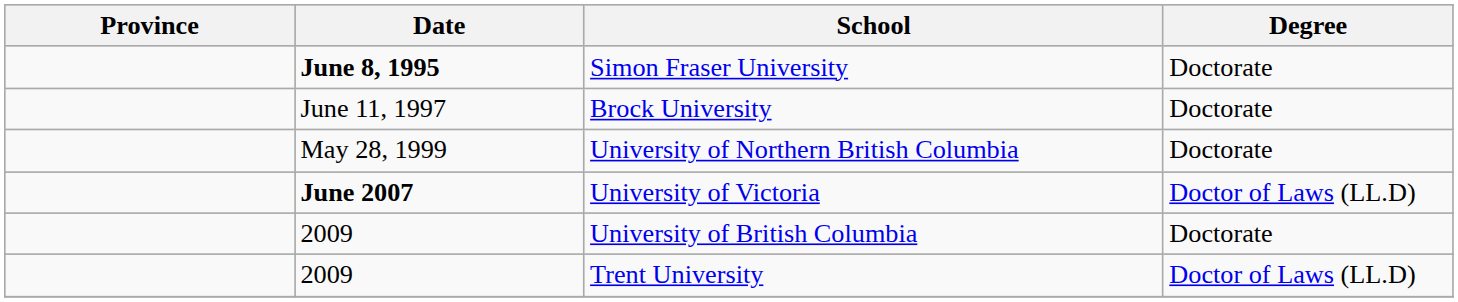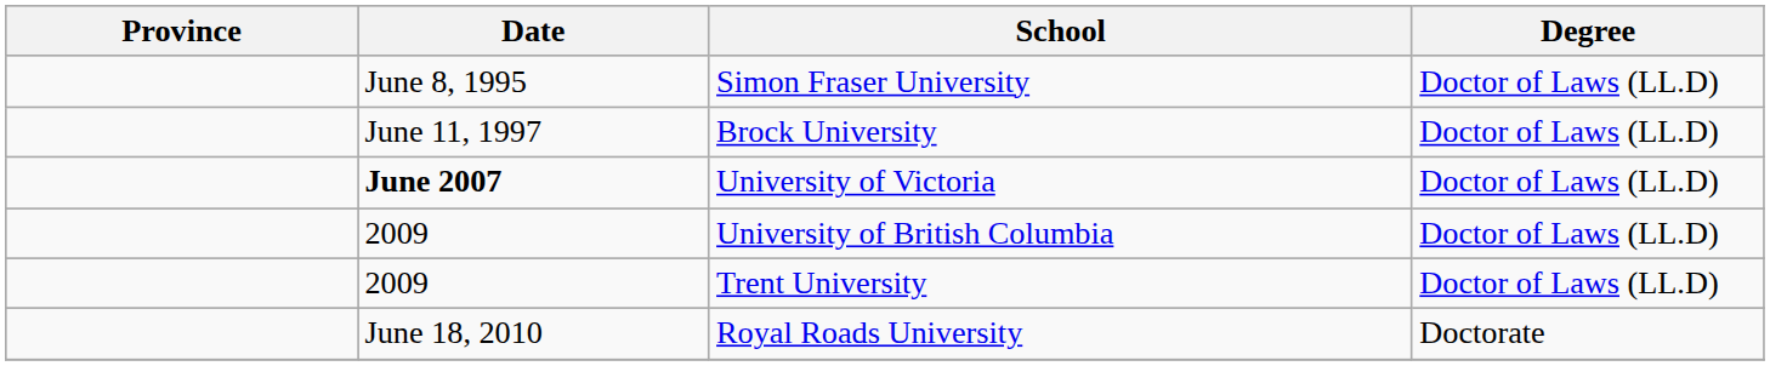Simon Fraser University | Date: bold -> normal
Simon Fraser University | Degree: Doctorate -> Doctor of Laws (LL.D)
Brock University | Degree: Doctorate -> Doctor of Laws (LL.D)
- row: May 28, 1999 | University of Northern British Columbia | Doctorate
University of British Columbia | Degree: Doctorate -> Doctor of Laws (LL.D)
+ row: June 18, 2010 | Royal Roads University | Doctorate
